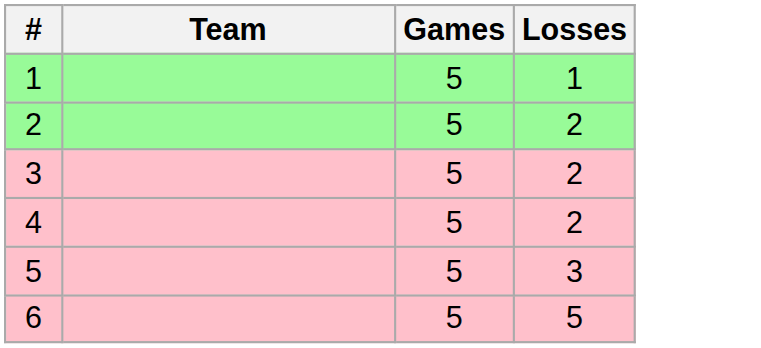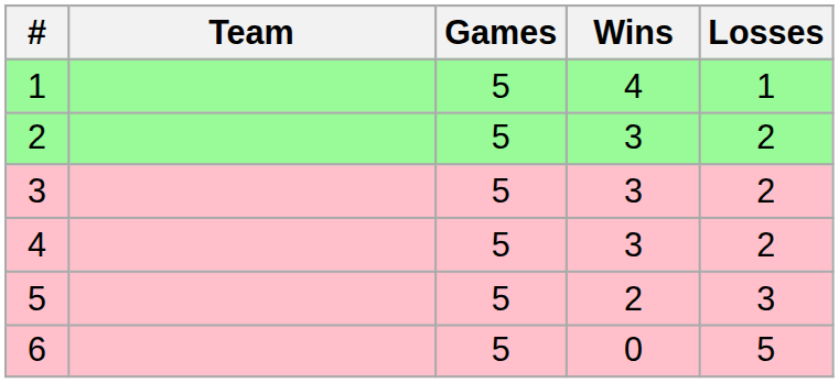+ column: Wins | 4 | 3 | 3 | 3 | 2 | 0
